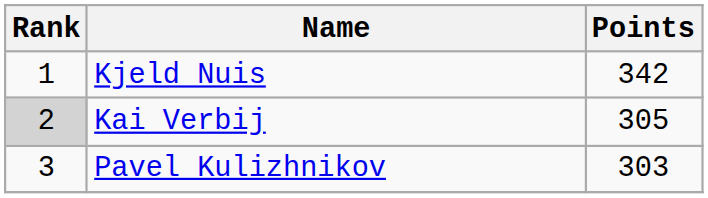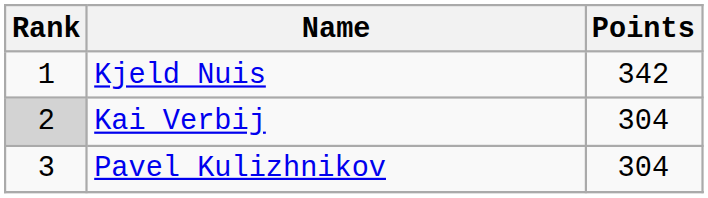Kai Verbij | Points: 305 -> 304
Pavel Kulizhnikov | Points: 303 -> 304
